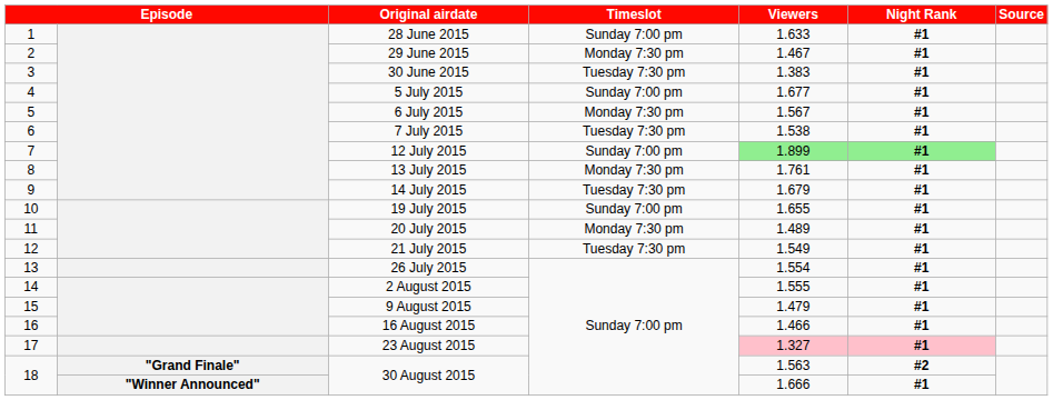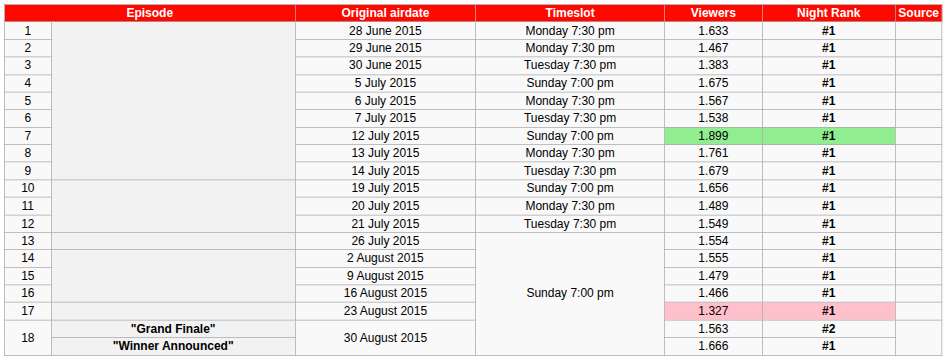28 June 2015 | Timeslot: Sunday 7:00 pm -> Monday 7:30 pm
5 July 2015 | Viewers: 1.677 -> 1.675
19 July 2015 | Viewers: 1.655 -> 1.656
